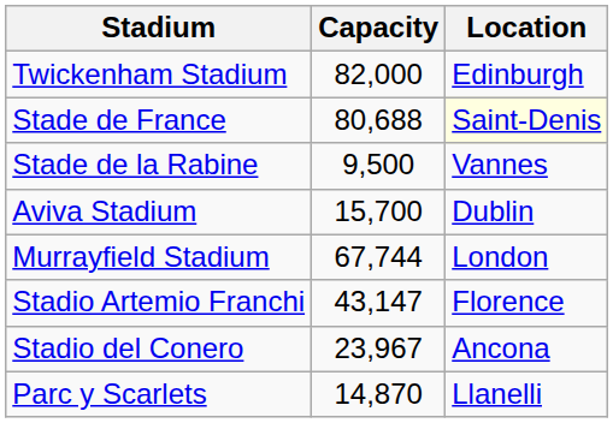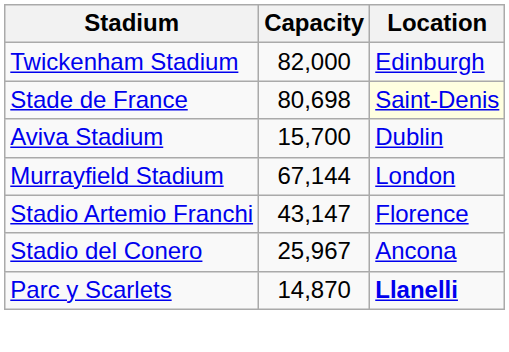Stade de France | Capacity: 80,688 -> 80,698
- row: Stade de la Rabine | 9,500 | Vannes
Murrayfield Stadium | Capacity: 67,744 -> 67,144
Stadio del Conero | Capacity: 23,967 -> 25,967
Parc y Scarlets | Location: normal -> bold
